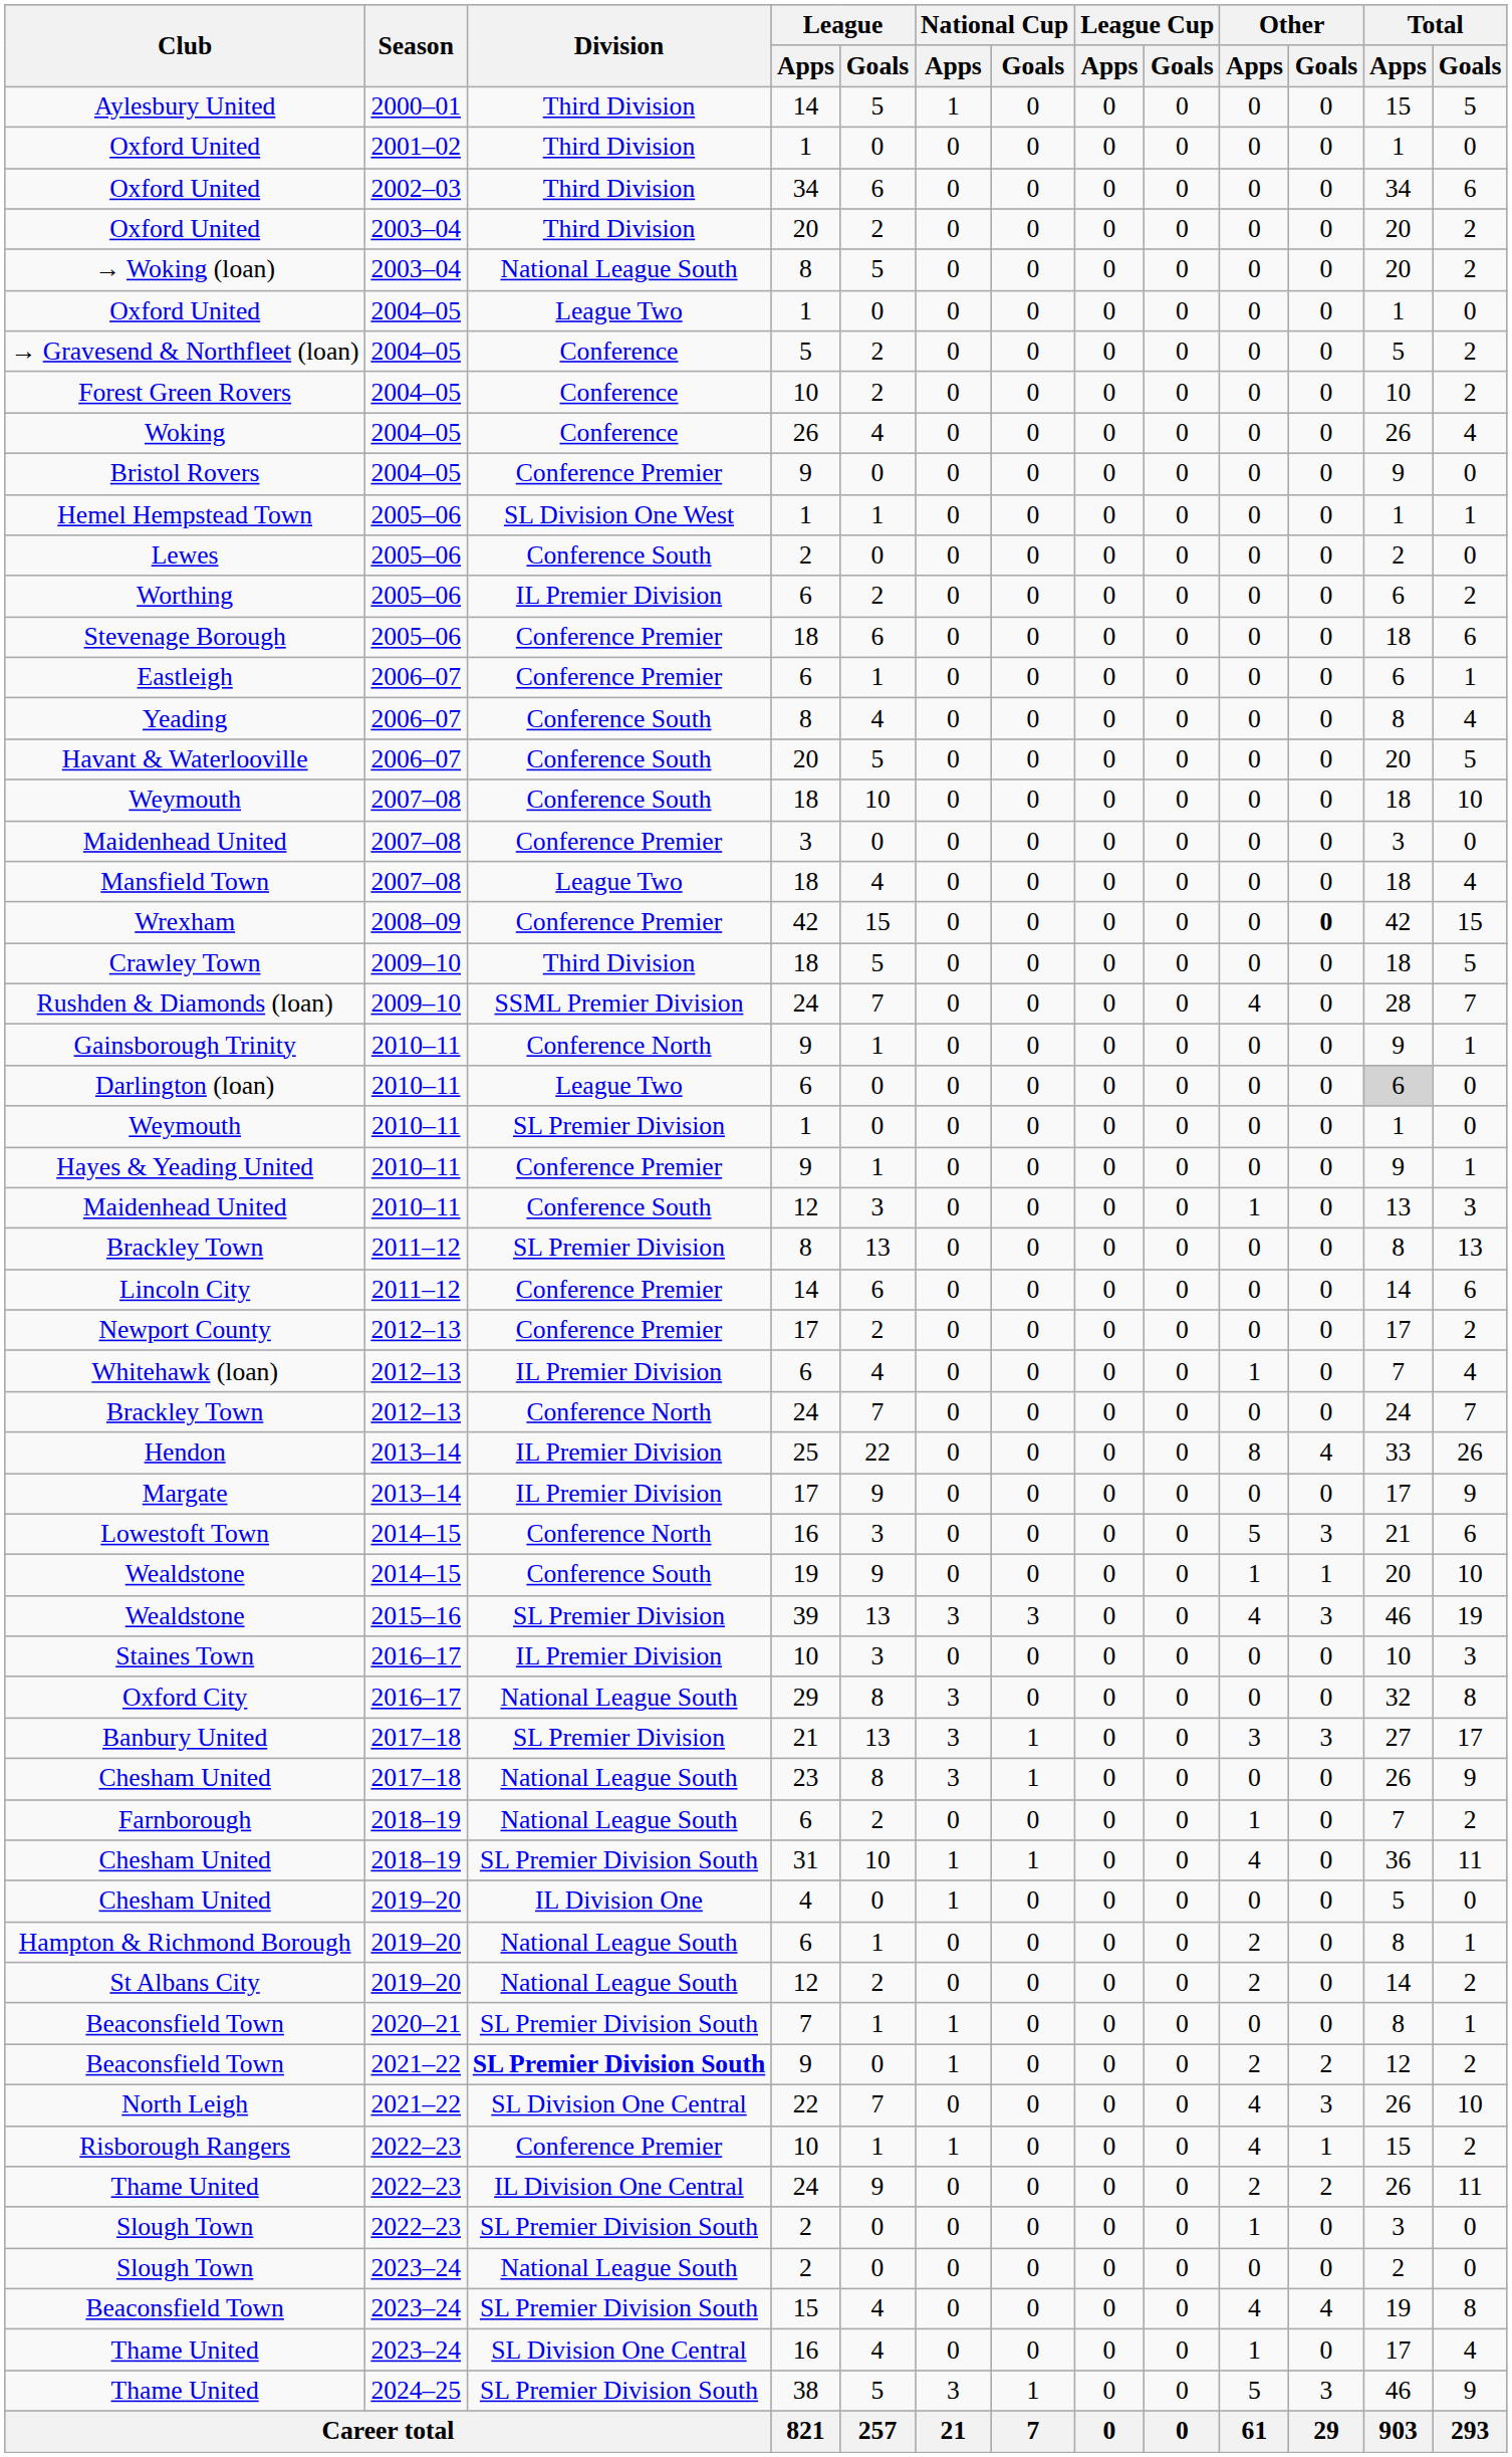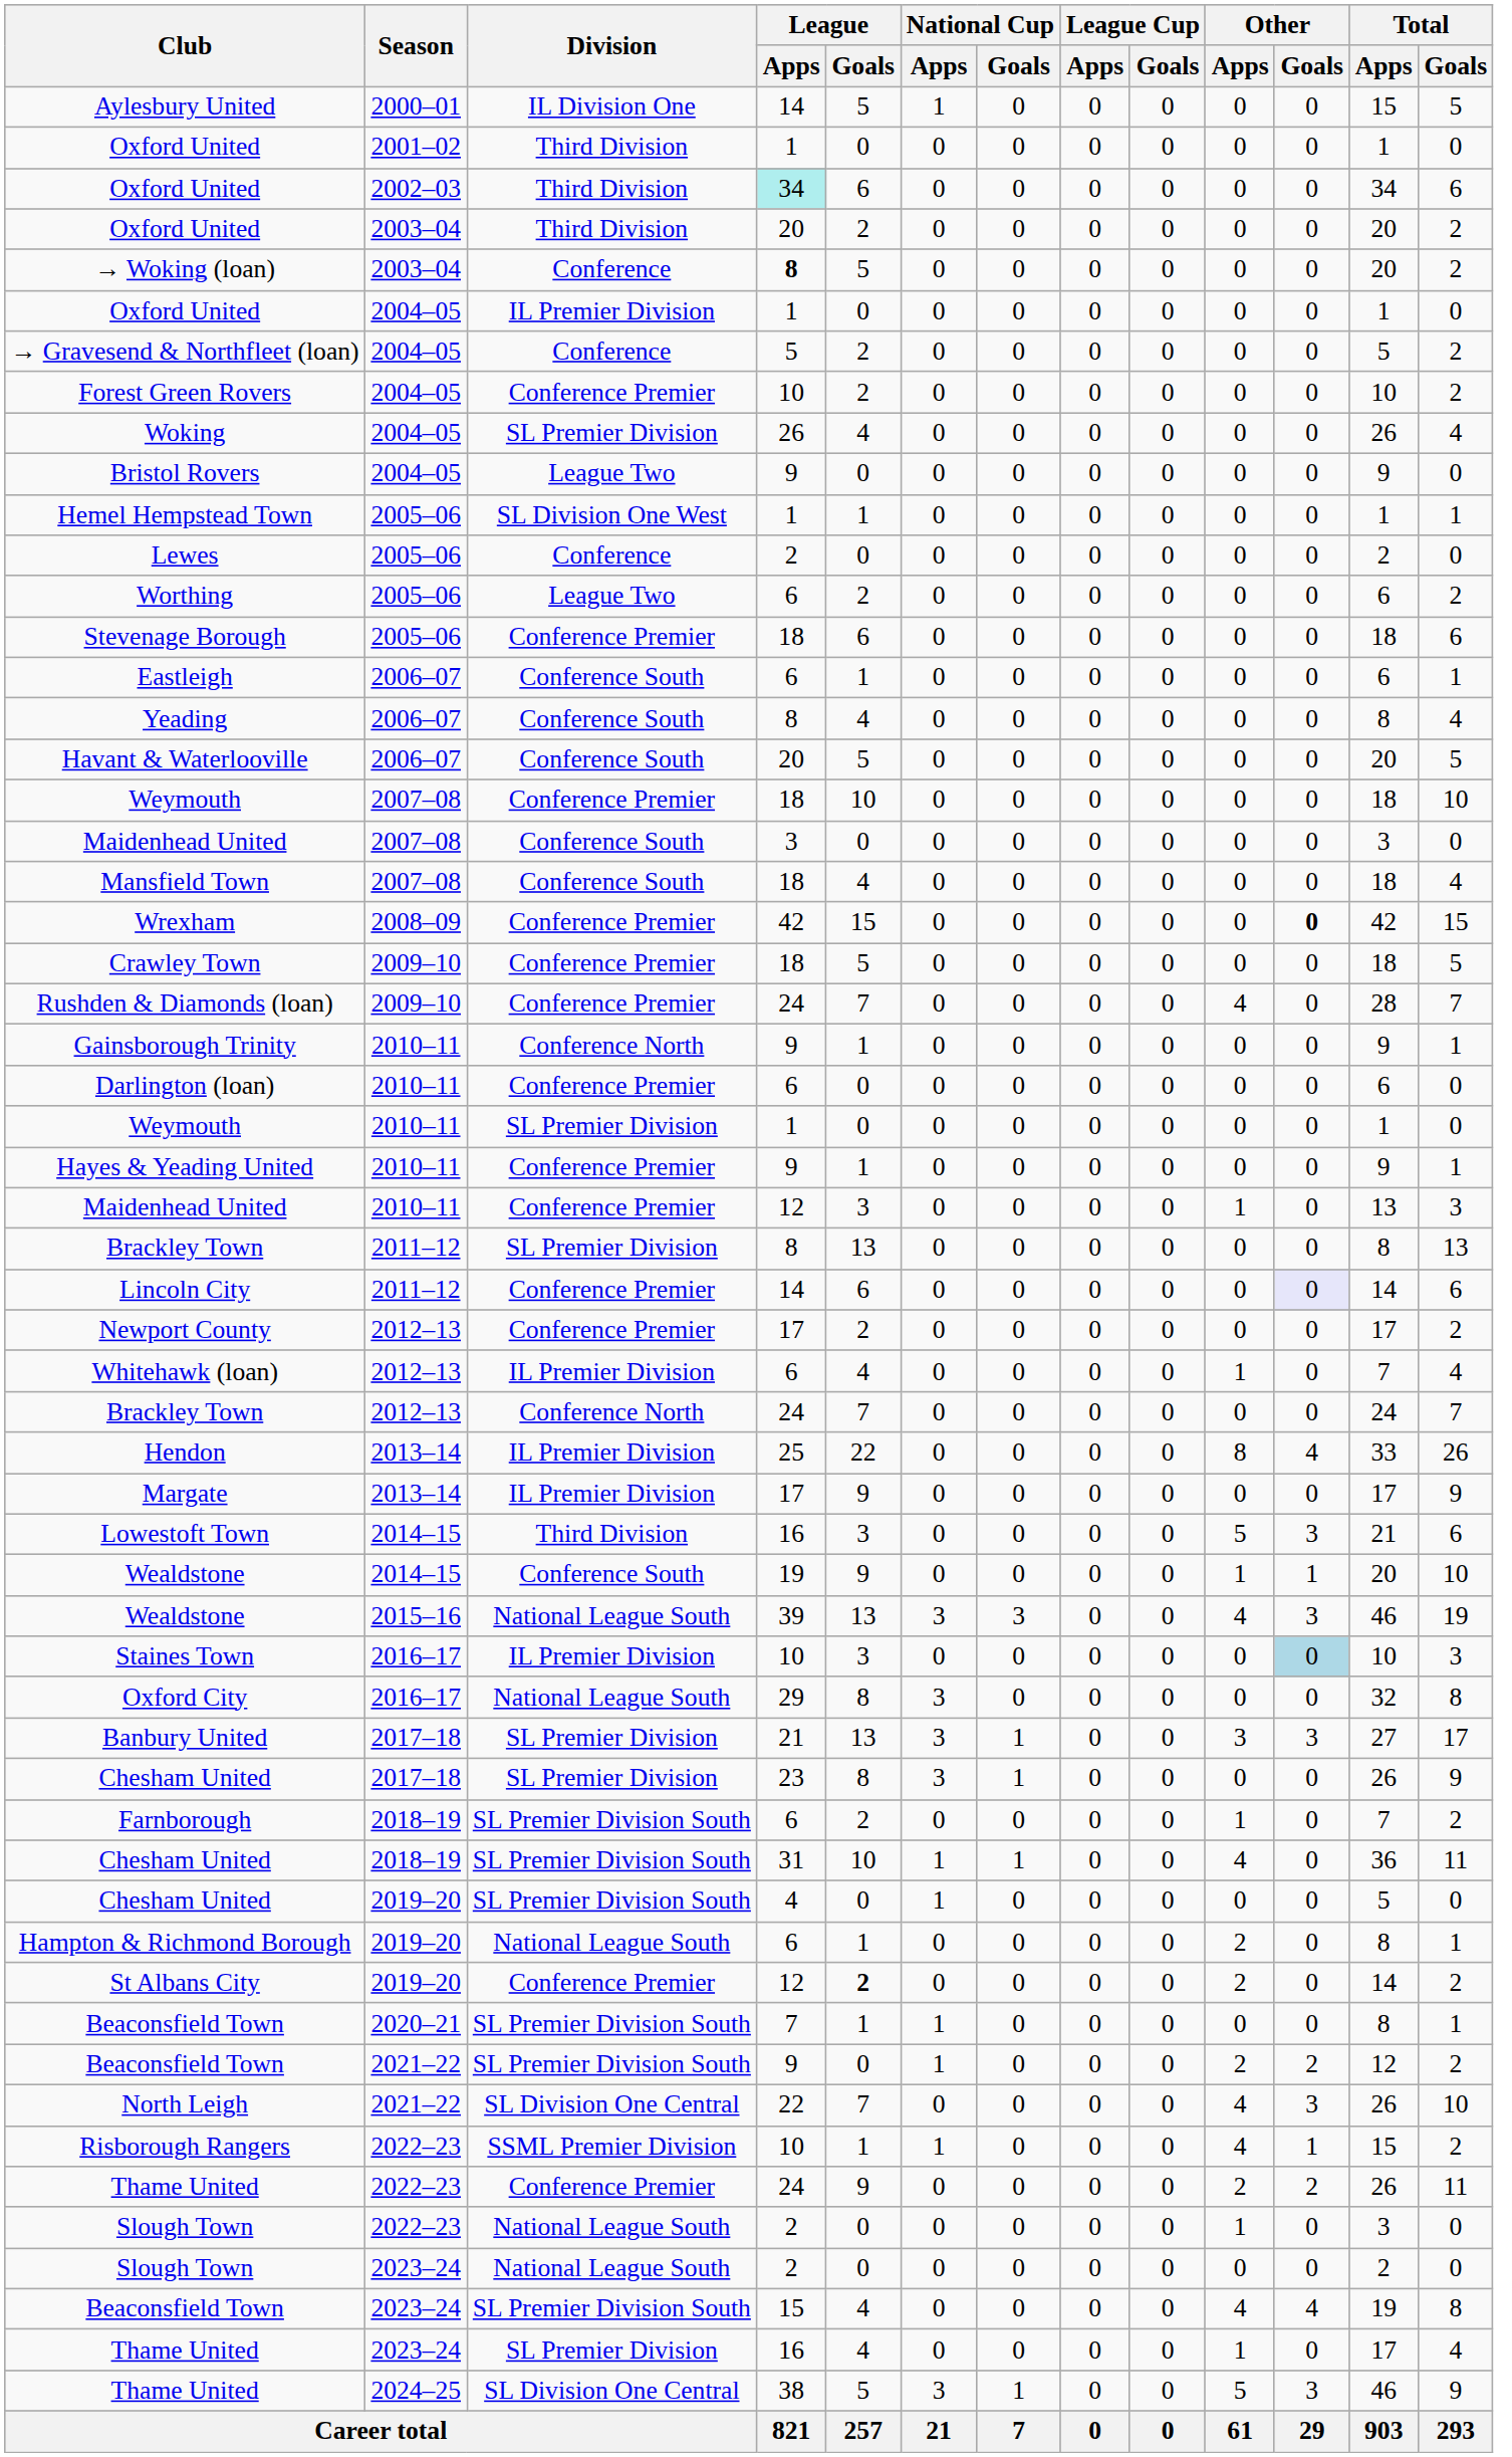Aylesbury United | Division: Third Division -> IL Division One
Oxford United / 2002–03 | League / Apps: no background -> paleturquoise background
→ Woking (loan) | Division: National League South -> Conference
→ Woking (loan) | League / Apps: normal -> bold
Oxford United / 2004–05 | Division: League Two -> IL Premier Division
Forest Green Rovers | Division: Conference -> Conference Premier
Woking | Division: Conference -> SL Premier Division
Bristol Rovers | Division: Conference Premier -> League Two
Lewes | Division: Conference South -> Conference
Worthing | Division: IL Premier Division -> League Two
Eastleigh | Division: Conference Premier -> Conference South
Weymouth / 2007–08 | Division: Conference South -> Conference Premier
Maidenhead United / 2007–08 | Division: Conference Premier -> Conference South
Mansfield Town | Division: League Two -> Conference South
Crawley Town | Division: Third Division -> Conference Premier
Rushden & Diamonds (loan) | Division: SSML Premier Division -> Conference Premier
Darlington (loan) | Division: League Two -> Conference Premier
Darlington (loan) | Total / Apps: lightgrey background -> no background
Maidenhead United / 2010–11 | Division: Conference South -> Conference Premier
Lincoln City | Other / Goals: no background -> lavender background
Lowestoft Town | Division: Conference North -> Third Division
Wealdstone / 2015–16 | Division: SL Premier Division -> National League South
Staines Town | Other / Goals: no background -> lightblue background
Chesham United / 2017–18 | Division: National League South -> SL Premier Division
Farnborough | Division: National League South -> SL Premier Division South
Chesham United / 2019–20 | Division: IL Division One -> SL Premier Division South
St Albans City | Division: National League South -> Conference Premier
St Albans City | League / Goals: normal -> bold
Beaconsfield Town / 2021–22 | Division: bold -> normal
Risborough Rangers | Division: Conference Premier -> SSML Premier Division
Thame United / 2022–23 | Division: IL Division One Central -> Conference Premier
Slough Town / 2022–23 | Division: SL Premier Division South -> National League South
Thame United / 2023–24 | Division: SL Division One Central -> SL Premier Division
Thame United / 2024–25 | Division: SL Premier Division South -> SL Division One Central
